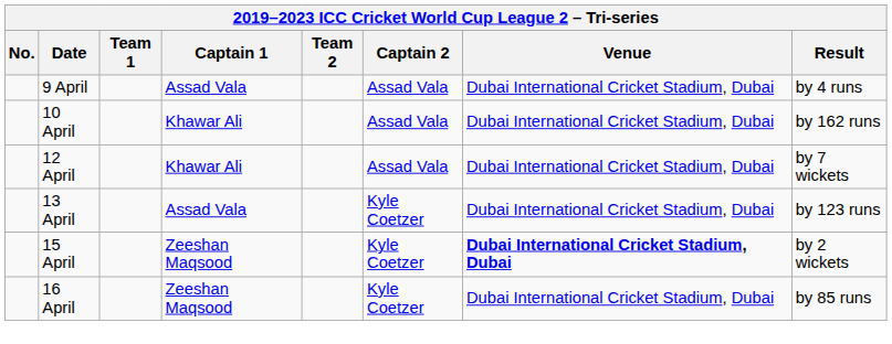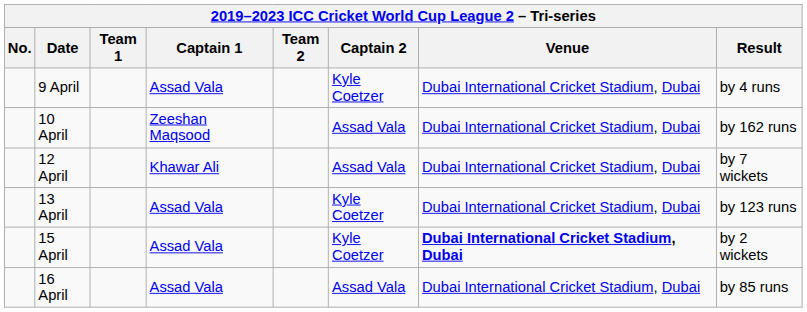9 April | Captain 2: Assad Vala -> Kyle Coetzer
10 April | Captain 1: Khawar Ali -> Zeeshan Maqsood
15 April | Captain 1: Zeeshan Maqsood -> Assad Vala
16 April | Captain 1: Zeeshan Maqsood -> Assad Vala
16 April | Captain 2: Kyle Coetzer -> Assad Vala
